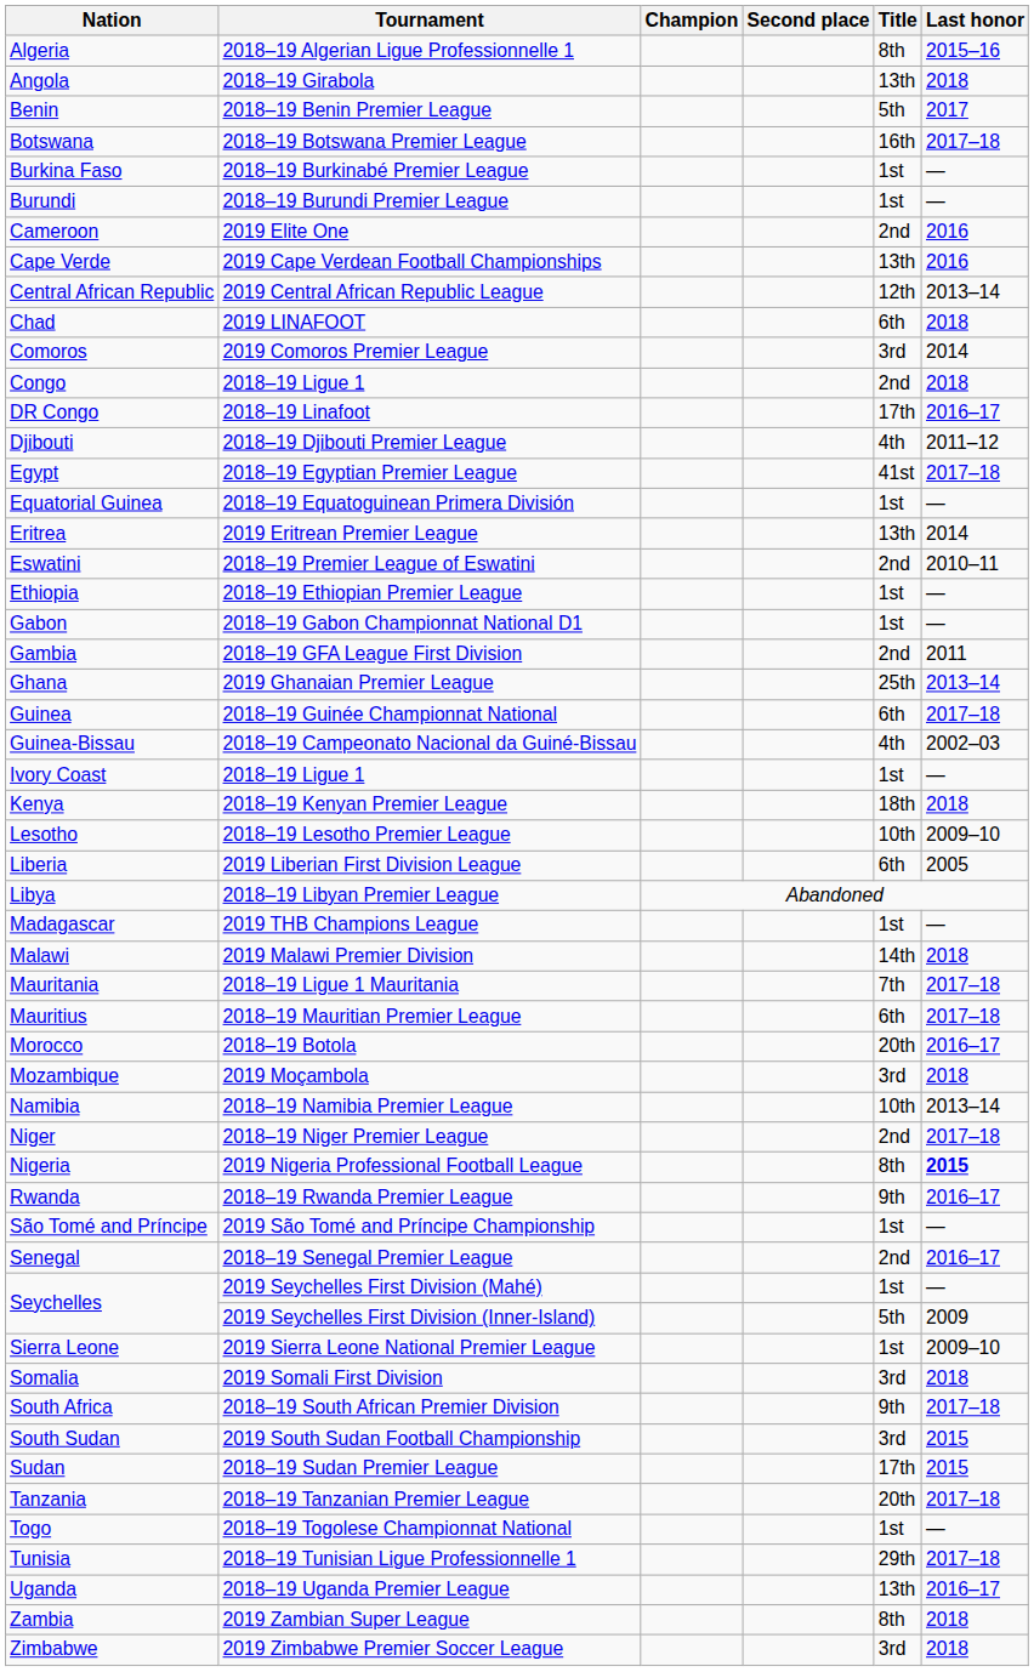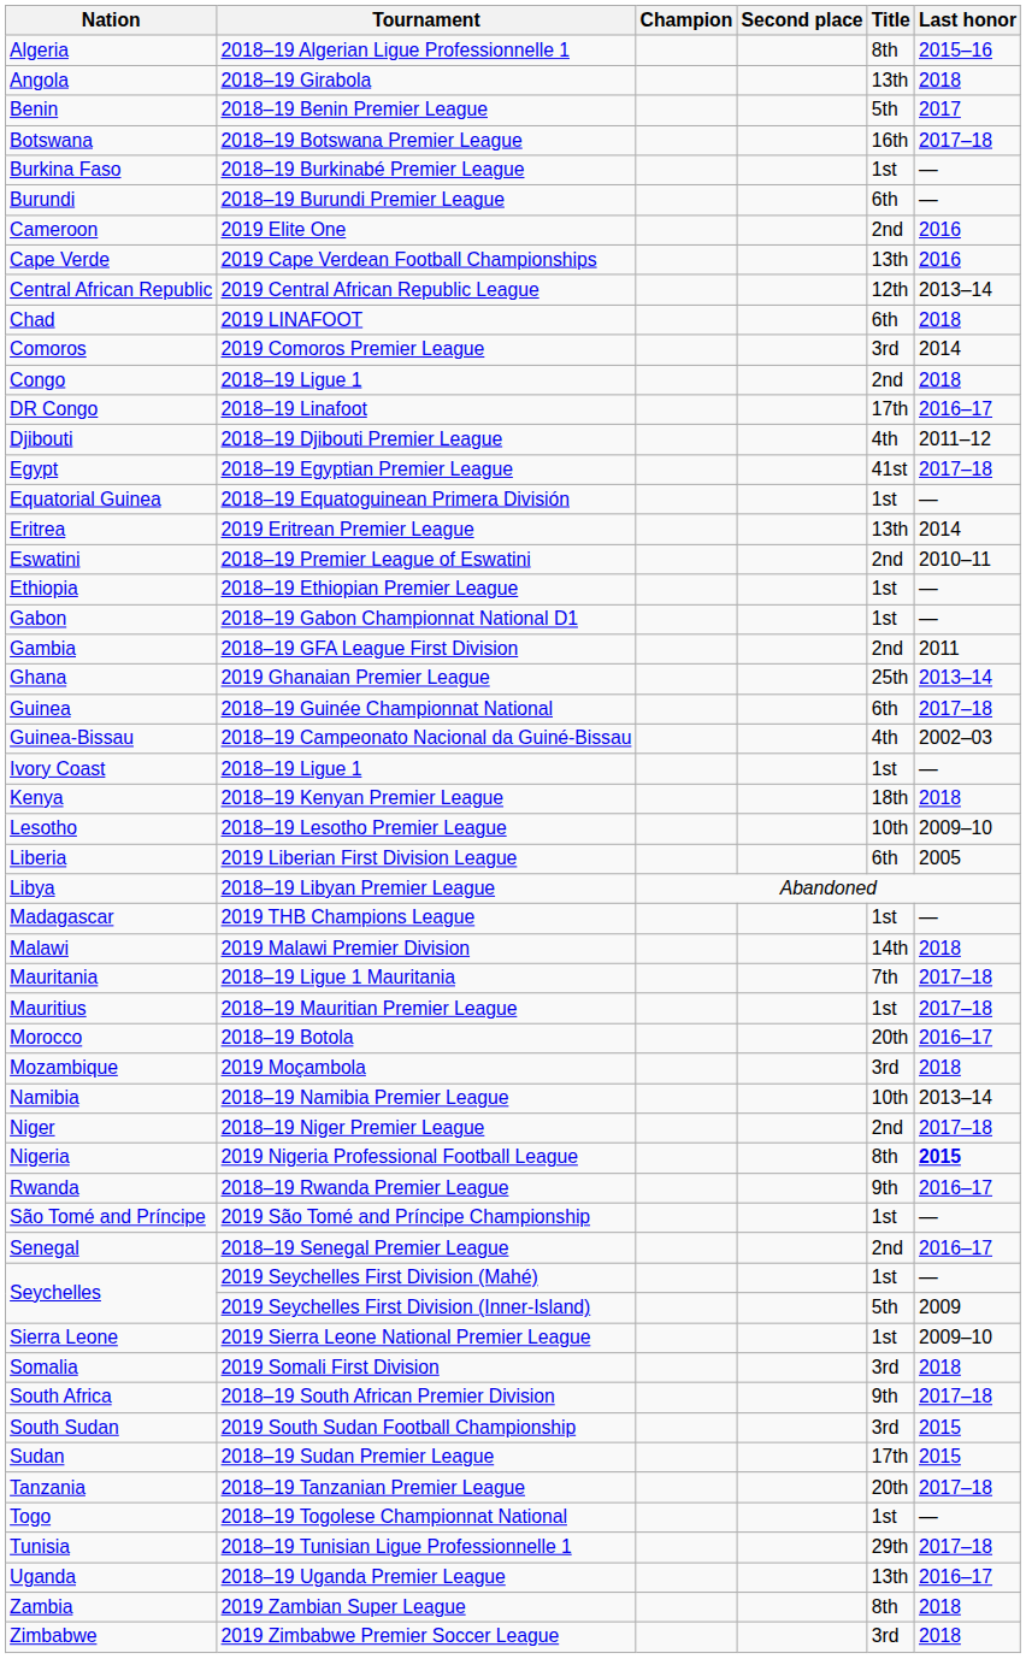Burundi | Title: 1st -> 6th
Mauritius | Title: 6th -> 1st
